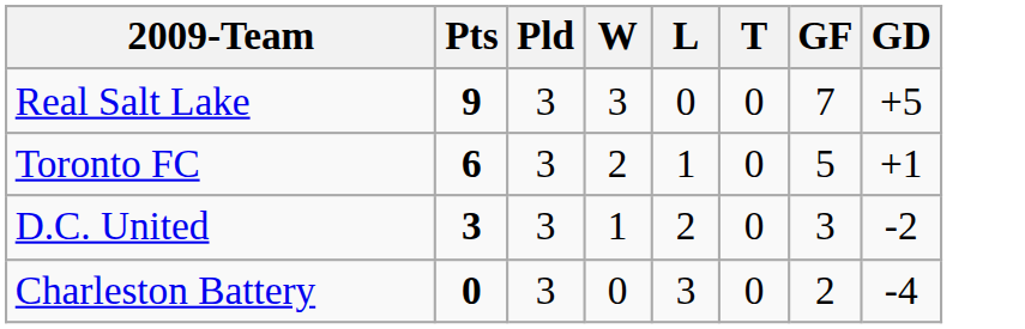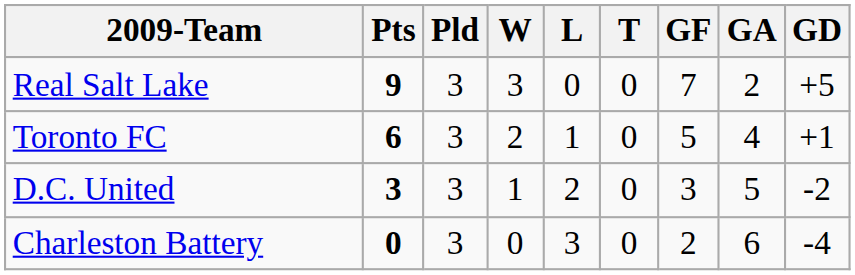+ column: GA | 2 | 4 | 5 | 6
